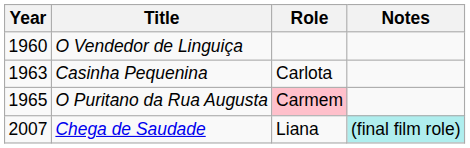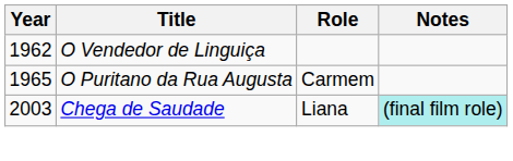O Vendedor de Linguiça | Year: 1960 -> 1962
- row: 1963 | Casinha Pequenina | Carlota
O Puritano da Rua Augusta | Role: pink background -> no background
Chega de Saudade | Year: 2007 -> 2003
